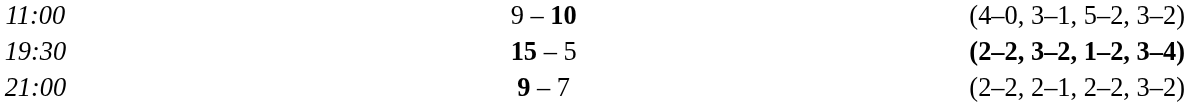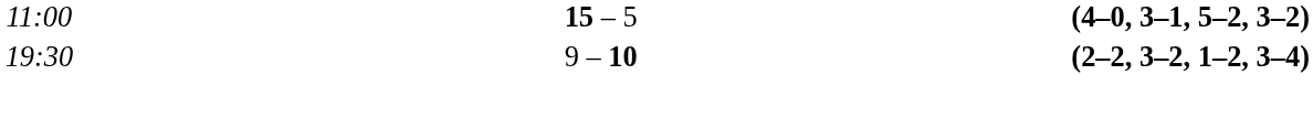11:00 | column 3: 9 – 10 -> 15 – 5
11:00 | column 5: normal -> bold
19:30 | column 3: 15 – 5 -> 9 – 10
- row: 21:00 | 9 – 7 | (2–2, 2–1, 2–2, 3–2)
